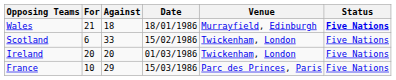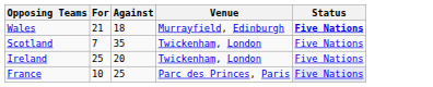- column: Date | 18/01/1986 | 15/02/1986 | 01/03/1986 | 15/03/1986
Scotland | For: 6 -> 7
Scotland | Against: 33 -> 35
Ireland | For: 20 -> 25
France | Against: 29 -> 25
France | Status: no background -> lavender background
